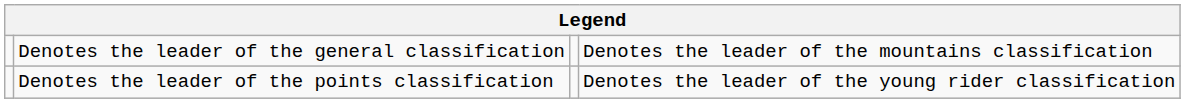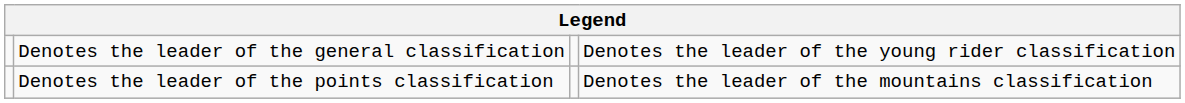Denotes the leader of the general classification | column 4: Denotes the leader of the mountains classification -> Denotes the leader of the young rider classification
Denotes the leader of the points classification | column 4: Denotes the leader of the young rider classification -> Denotes the leader of the mountains classification
